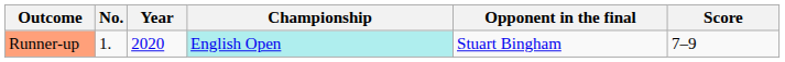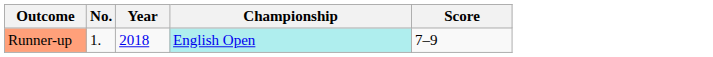- column: Opponent in the final | Stuart Bingham
Runner-up | Year: 2020 -> 2018
